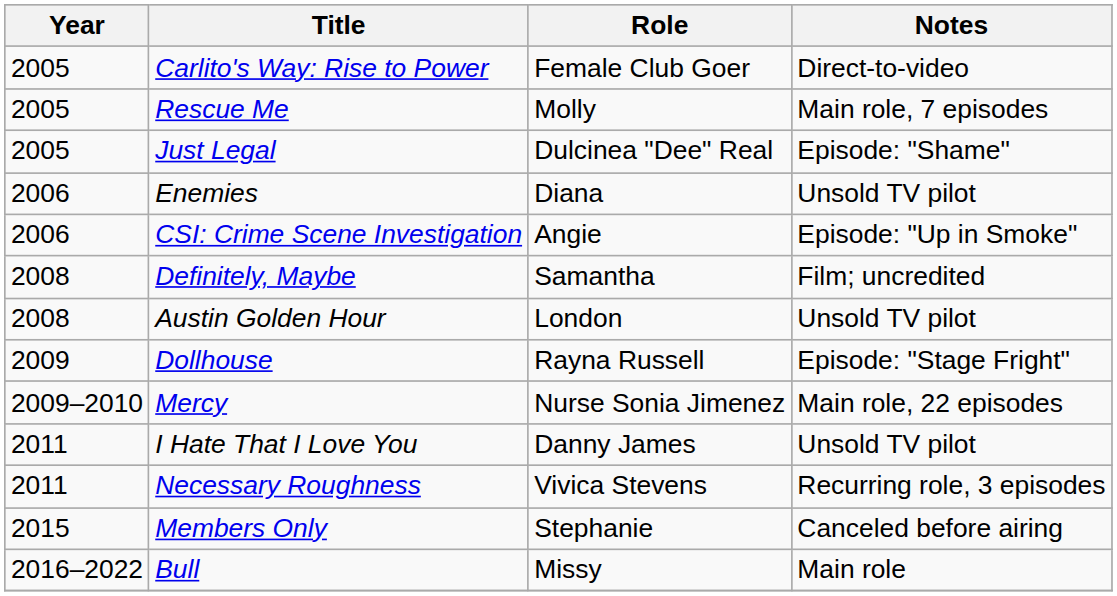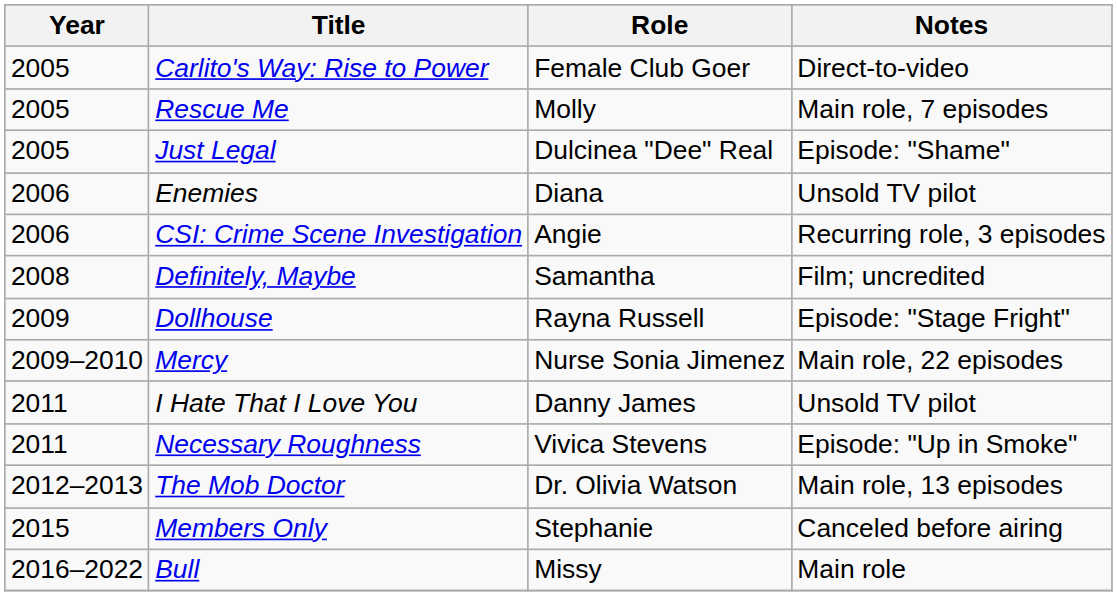CSI: Crime Scene Investigation | Notes: Episode: "Up in Smoke" -> Recurring role, 3 episodes
- row: 2008 | Austin Golden Hour | London | Unsold TV pilot
Necessary Roughness | Notes: Recurring role, 3 episodes -> Episode: "Up in Smoke"
+ row: 2012–2013 | The Mob Doctor | Dr. Olivia Watson | Main role, 13 episodes
